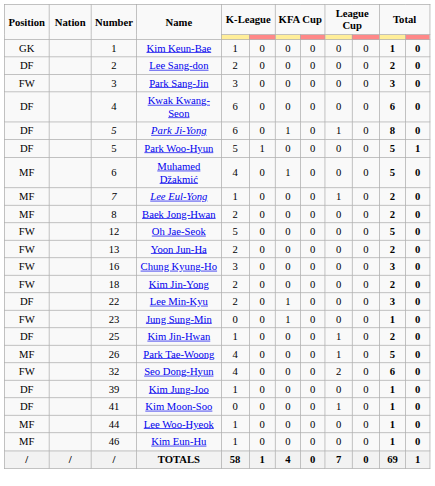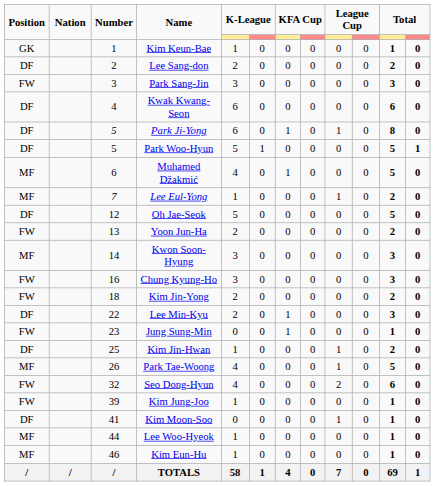- row: MF | 8 | Baek Jong-Hwan | 2 | 0 | 0 | 0 | 0 | 0 | 2 | 0
Oh Jae-Seok | Position: FW -> DF
+ row: MF | 14 | Kwon Soon-Hyung | 3 | 0 | 0 | 0 | 0 | 0 | 3 | 0
Kim Jung-Joo | Position: DF -> FW
